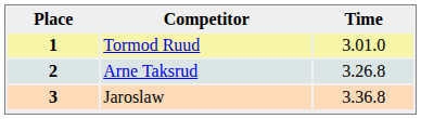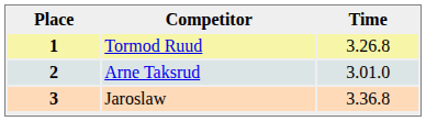1 | Time: 3.01.0 -> 3.26.8
2 | Time: 3.26.8 -> 3.01.0
